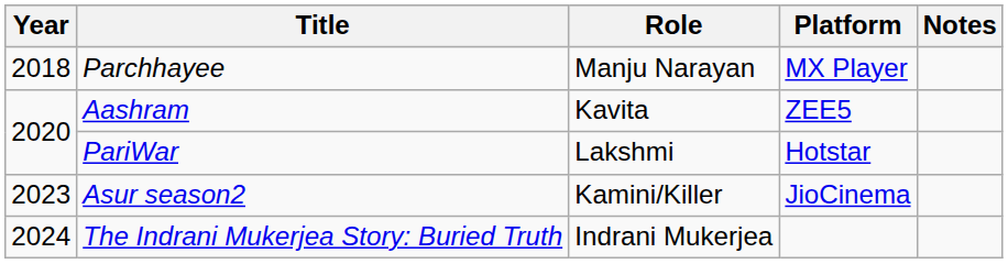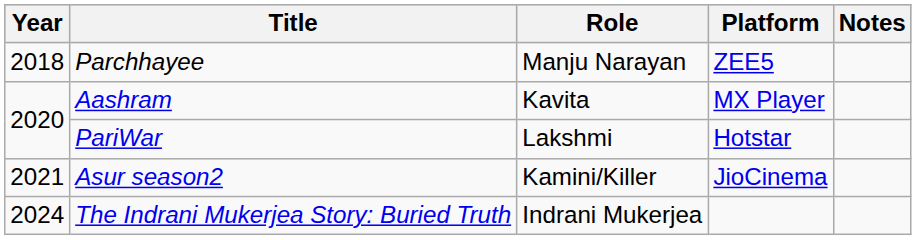Parchhayee | Platform: MX Player -> ZEE5
Aashram | Platform: ZEE5 -> MX Player
Asur season2 | Year: 2023 -> 2021
